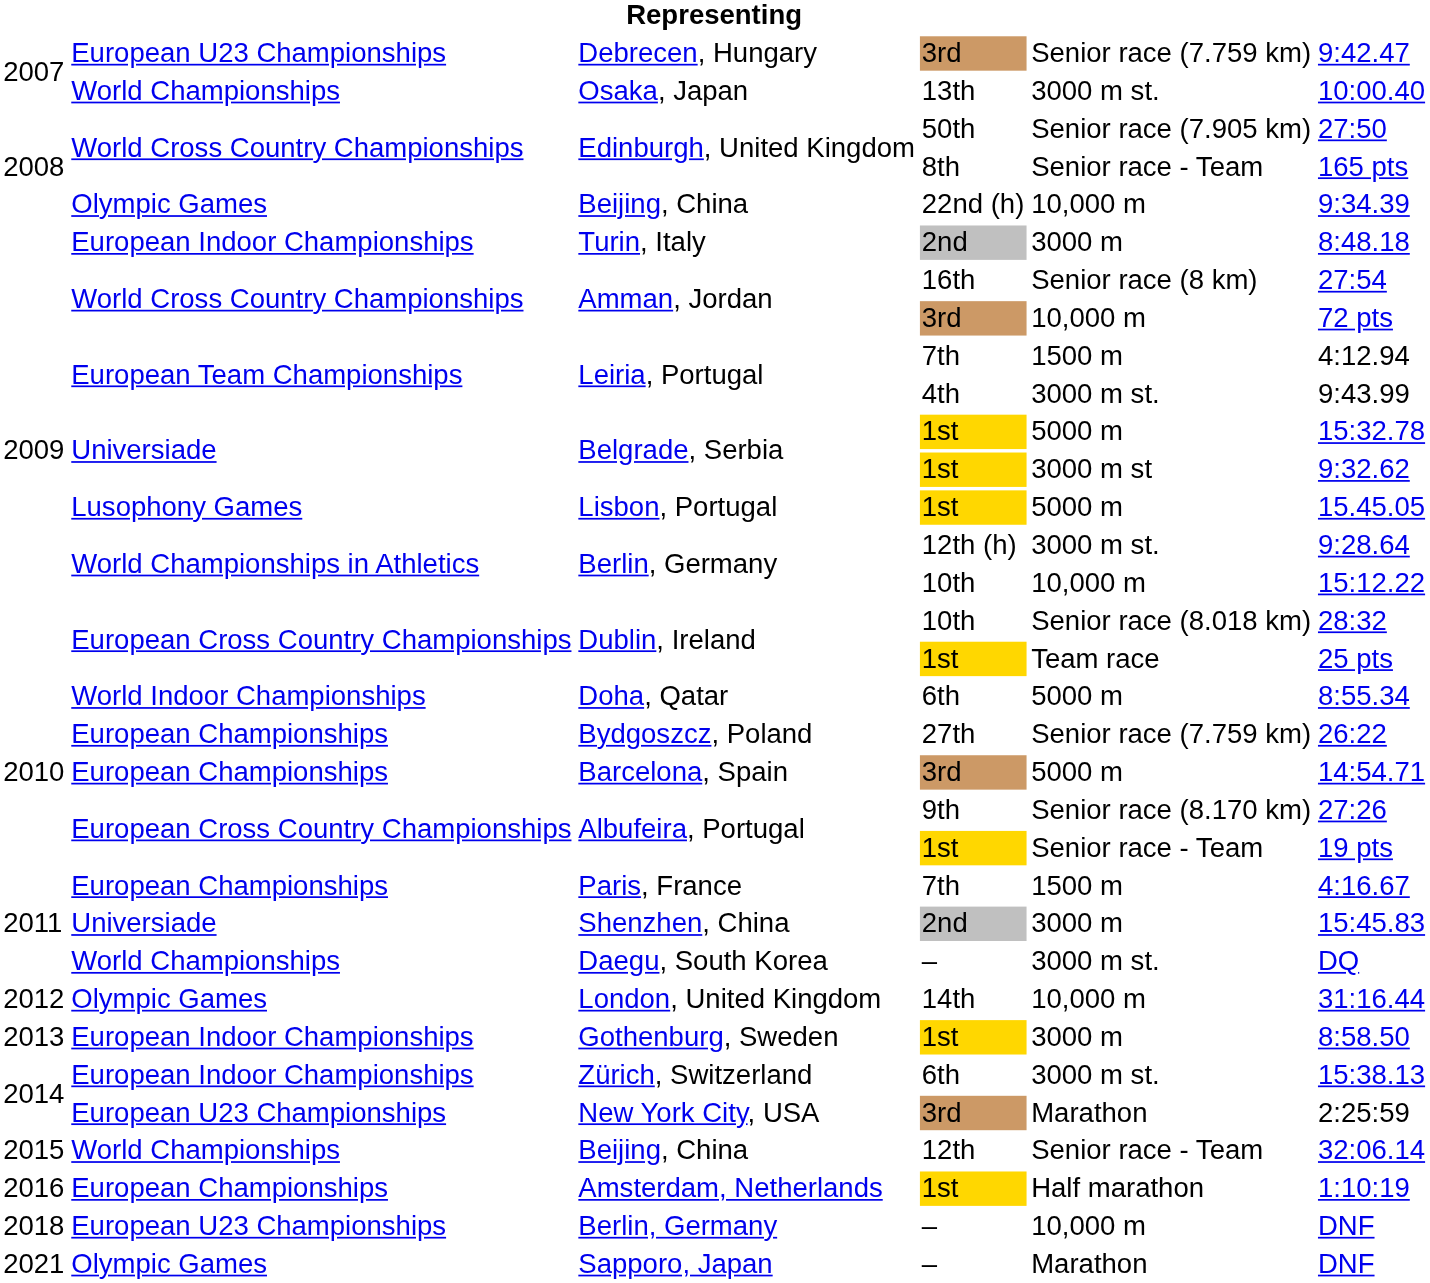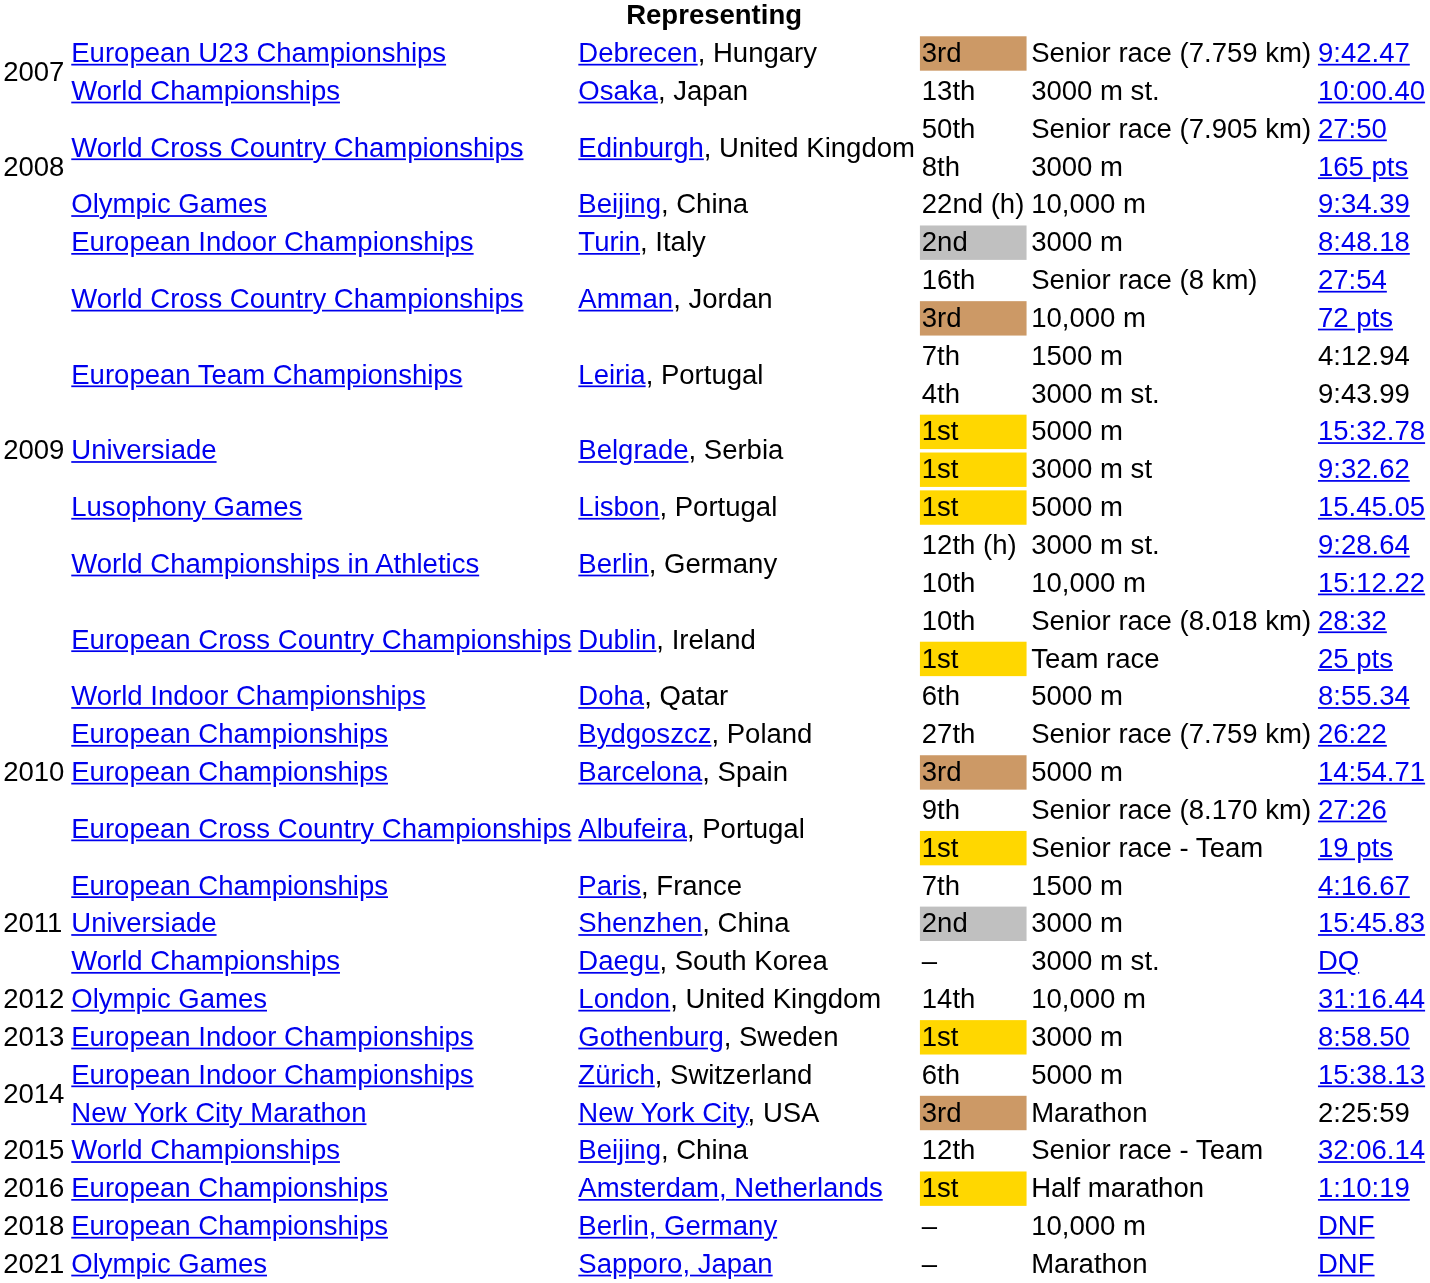Edinburgh, United Kingdom / 8th | column 5: Senior race - Team -> 3000 m
Zürich, Switzerland | column 5: 3000 m st. -> 5000 m
New York City, USA | column 2: European U23 Championships -> New York City Marathon
Berlin, Germany / – | column 2: European U23 Championships -> European Championships
